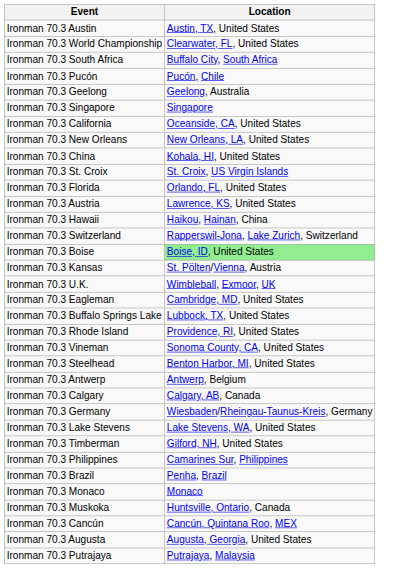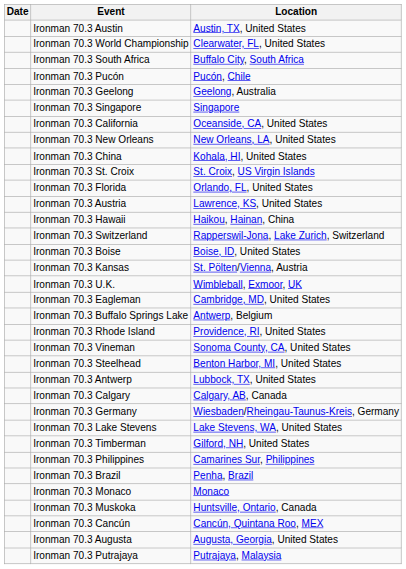+ column: Date
Ironman 70.3 Boise | Location: lightgreen background -> no background
Ironman 70.3 Buffalo Springs Lake | Location: Lubbock, TX, United States -> Antwerp, Belgium
Ironman 70.3 Antwerp | Location: Antwerp, Belgium -> Lubbock, TX, United States
